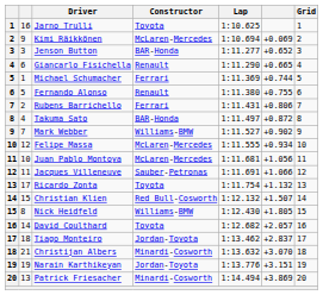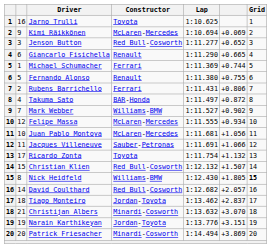Jenson Button | Constructor: BAR-Honda -> Red Bull-Cosworth
Nick Heidfeld | Grid: normal -> bold
David Coulthard | Constructor: Toyota -> Red Bull-Cosworth
Patrick Friesacher | column 2: 13 -> 20
